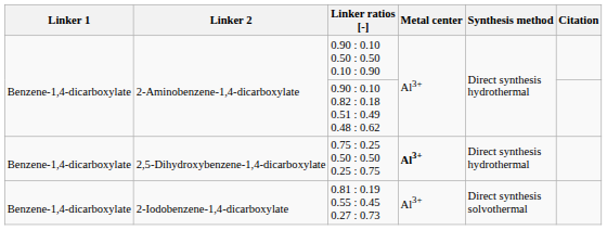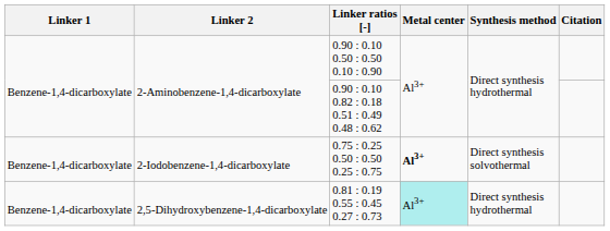0.75 : 0.25 0.50 : 0.50 0.25 : 0.75 | Linker 2: 2,5-Dihydroxybenzene-1,4-dicarboxylate -> 2-Iodobenzene-1,4-dicarboxylate
0.75 : 0.25 0.50 : 0.50 0.25 : 0.75 | Synthesis method: Direct synthesis hydrothermal -> Direct synthesis solvothermal
0.81 : 0.19 0.55 : 0.45 0.27 : 0.73 | Linker 2: 2-Iodobenzene-1,4-dicarboxylate -> 2,5-Dihydroxybenzene-1,4-dicarboxylate
0.81 : 0.19 0.55 : 0.45 0.27 : 0.73 | Metal center: no background -> paleturquoise background
0.81 : 0.19 0.55 : 0.45 0.27 : 0.73 | Synthesis method: Direct synthesis solvothermal -> Direct synthesis hydrothermal
